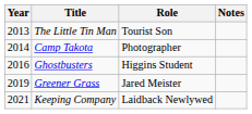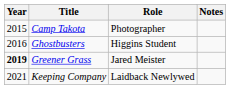- row: 2013 | The Little Tin Man | Tourist Son
Camp Takota | Year: 2014 -> 2015
Greener Grass | Year: normal -> bold
